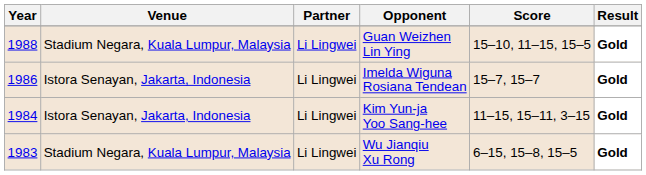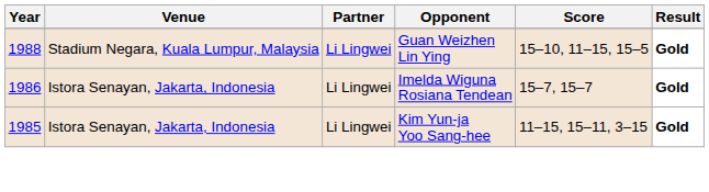Kim Yun-ja Yoo Sang-hee | Year: 1984 -> 1985
- row: 1983 | Stadium Negara, Kuala Lumpur, Malaysia | Li Lingwei | Wu Jianqiu Xu Rong | 6–15, 15–8, 15–5 | Gold
